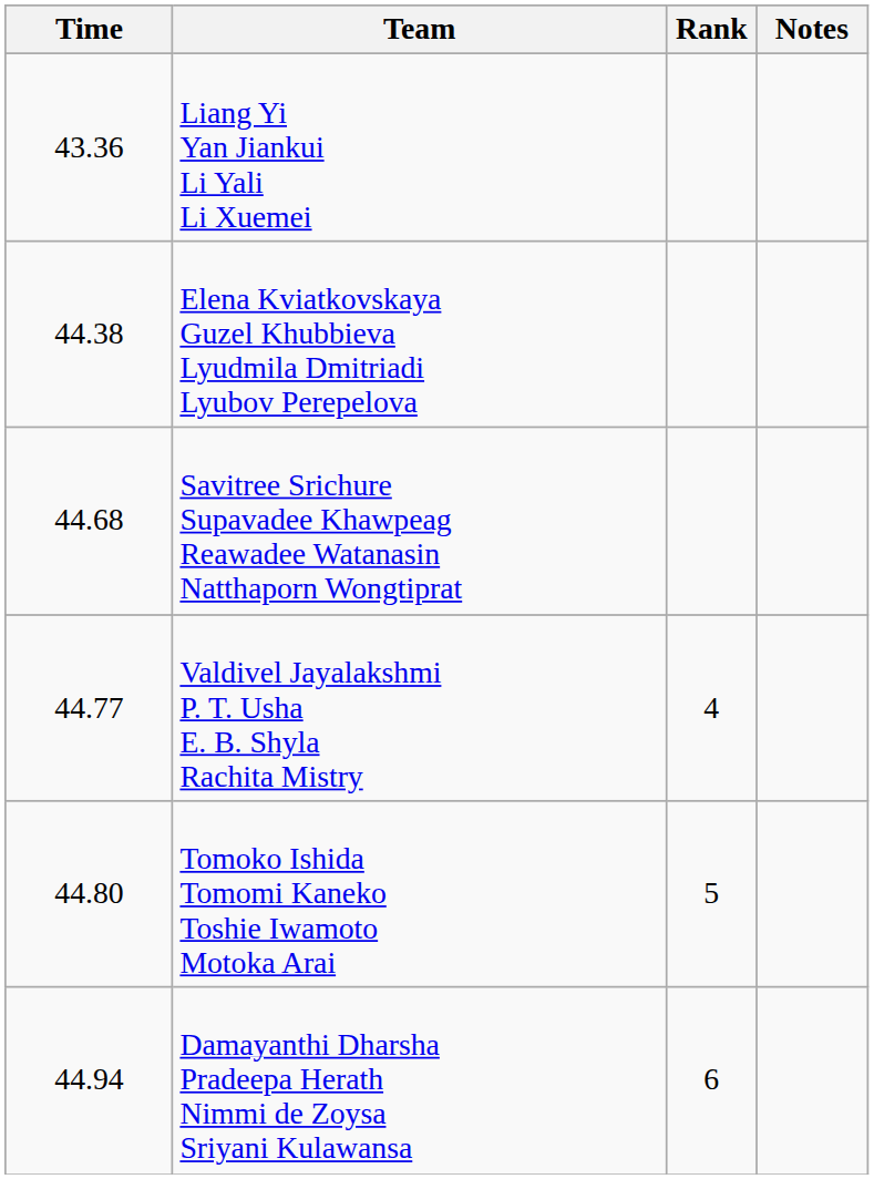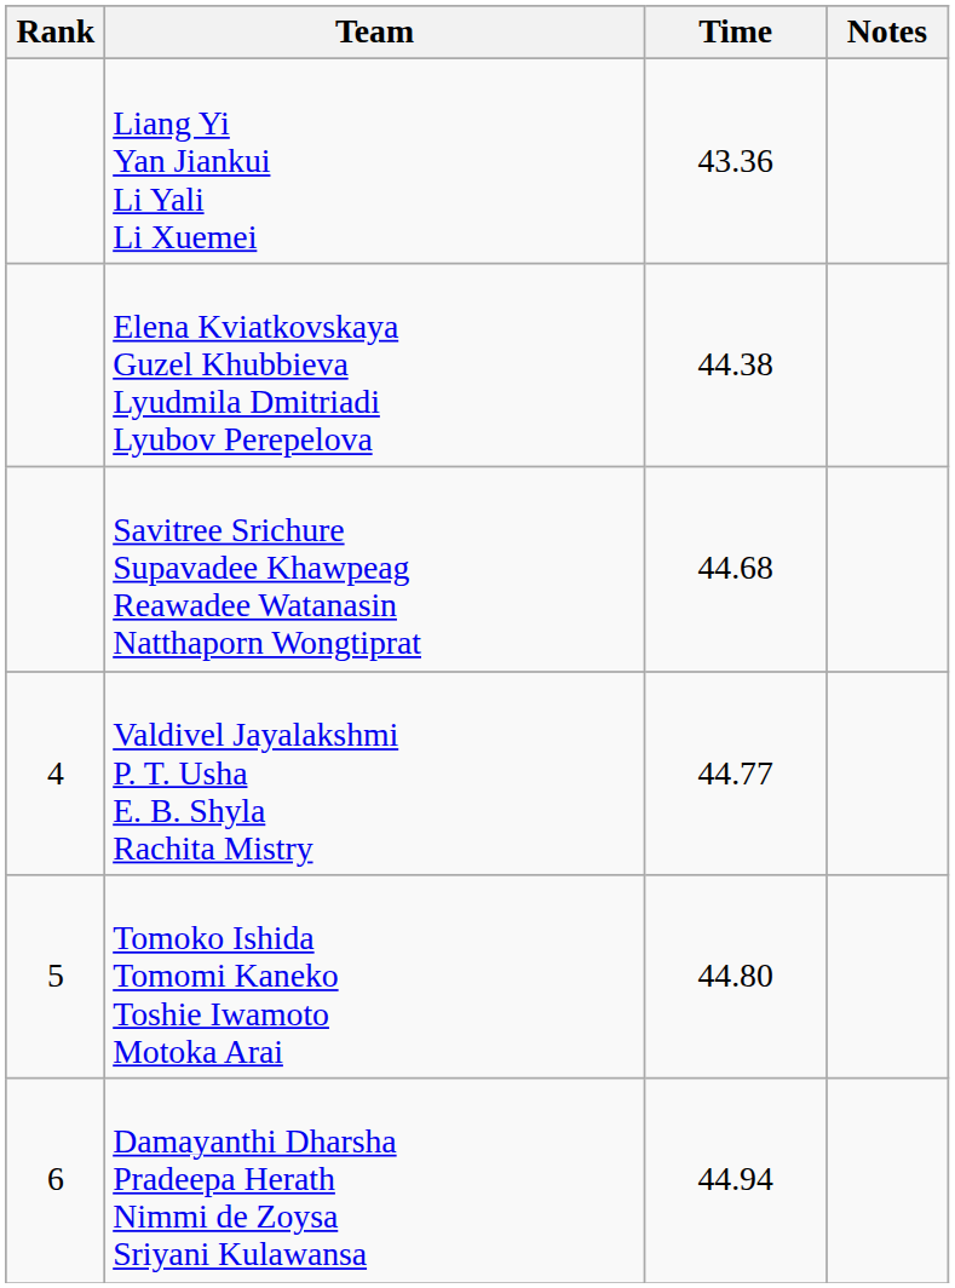columns swapped: Rank <-> Time
